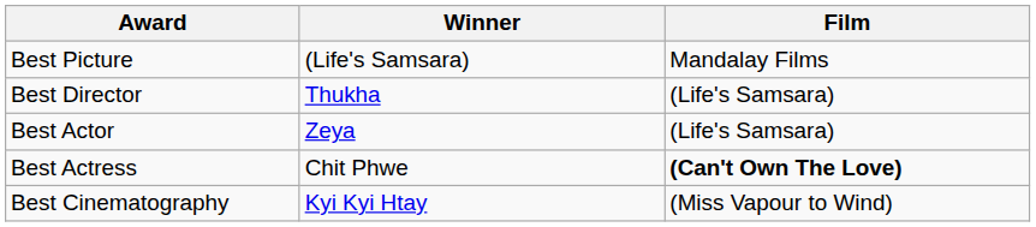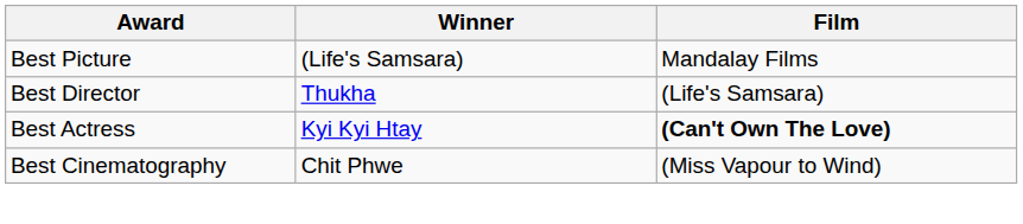- row: Best Actor | Zeya | (Life's Samsara)
Best Actress | Winner: Chit Phwe -> Kyi Kyi Htay
Best Cinematography | Winner: Kyi Kyi Htay -> Chit Phwe
